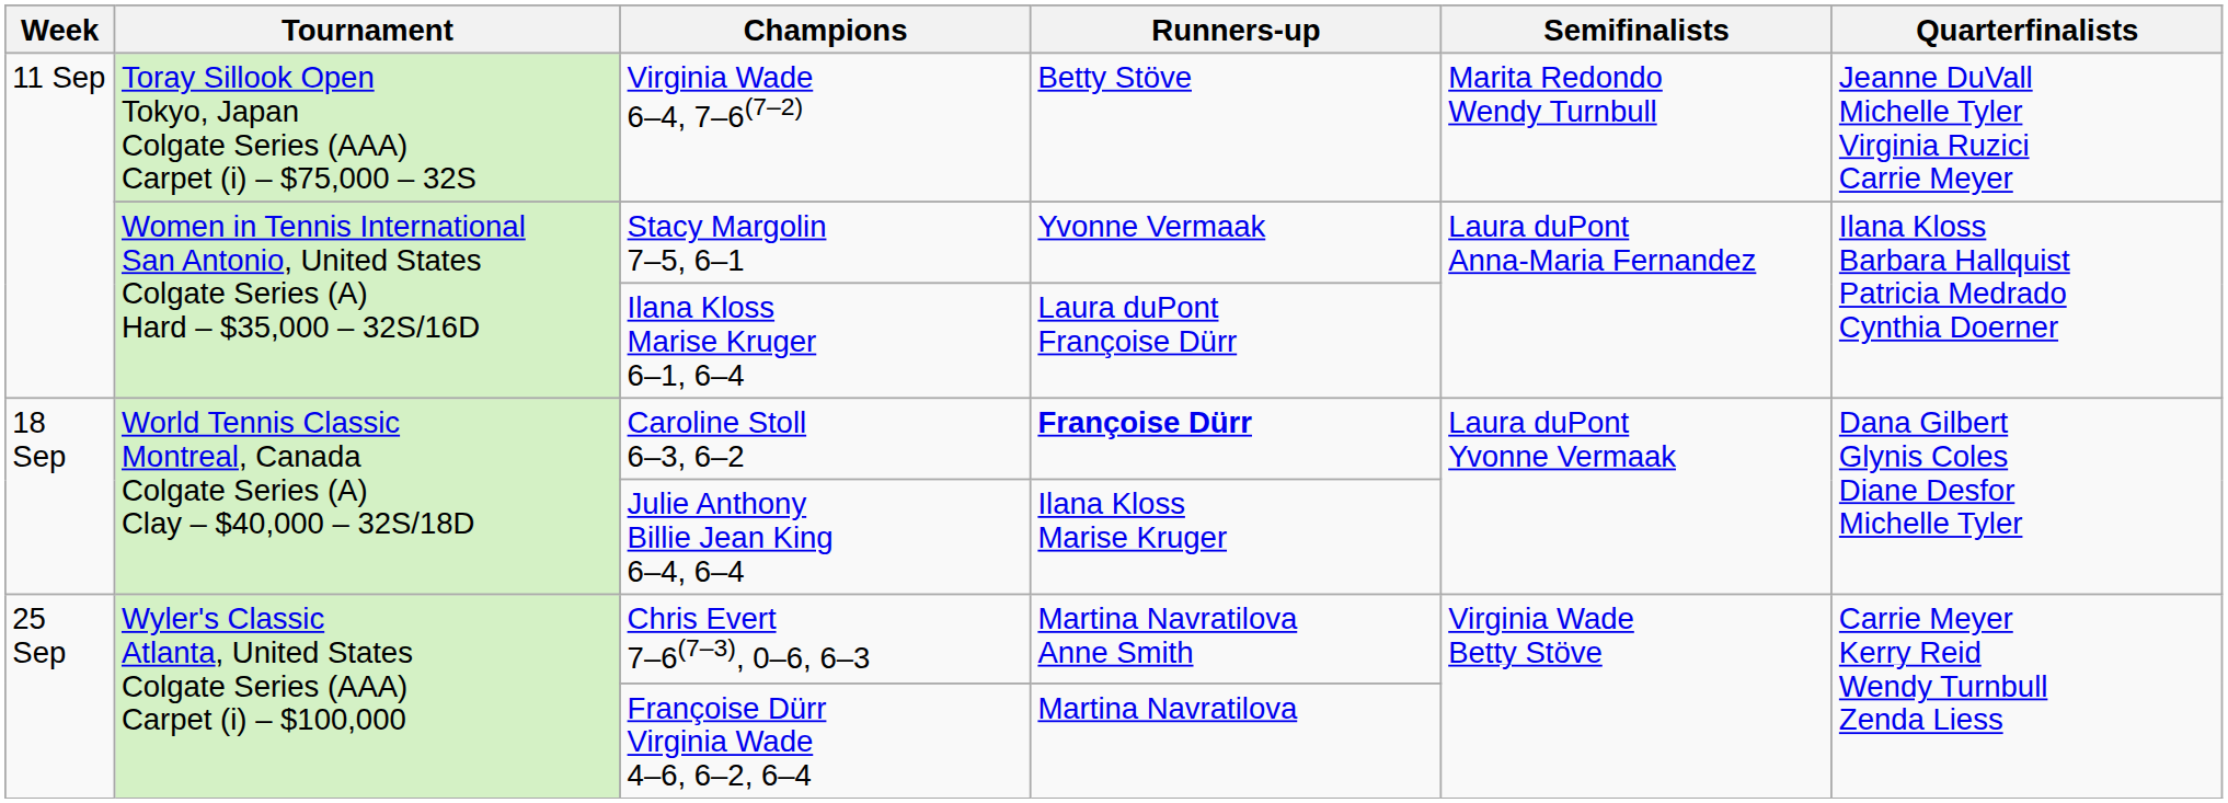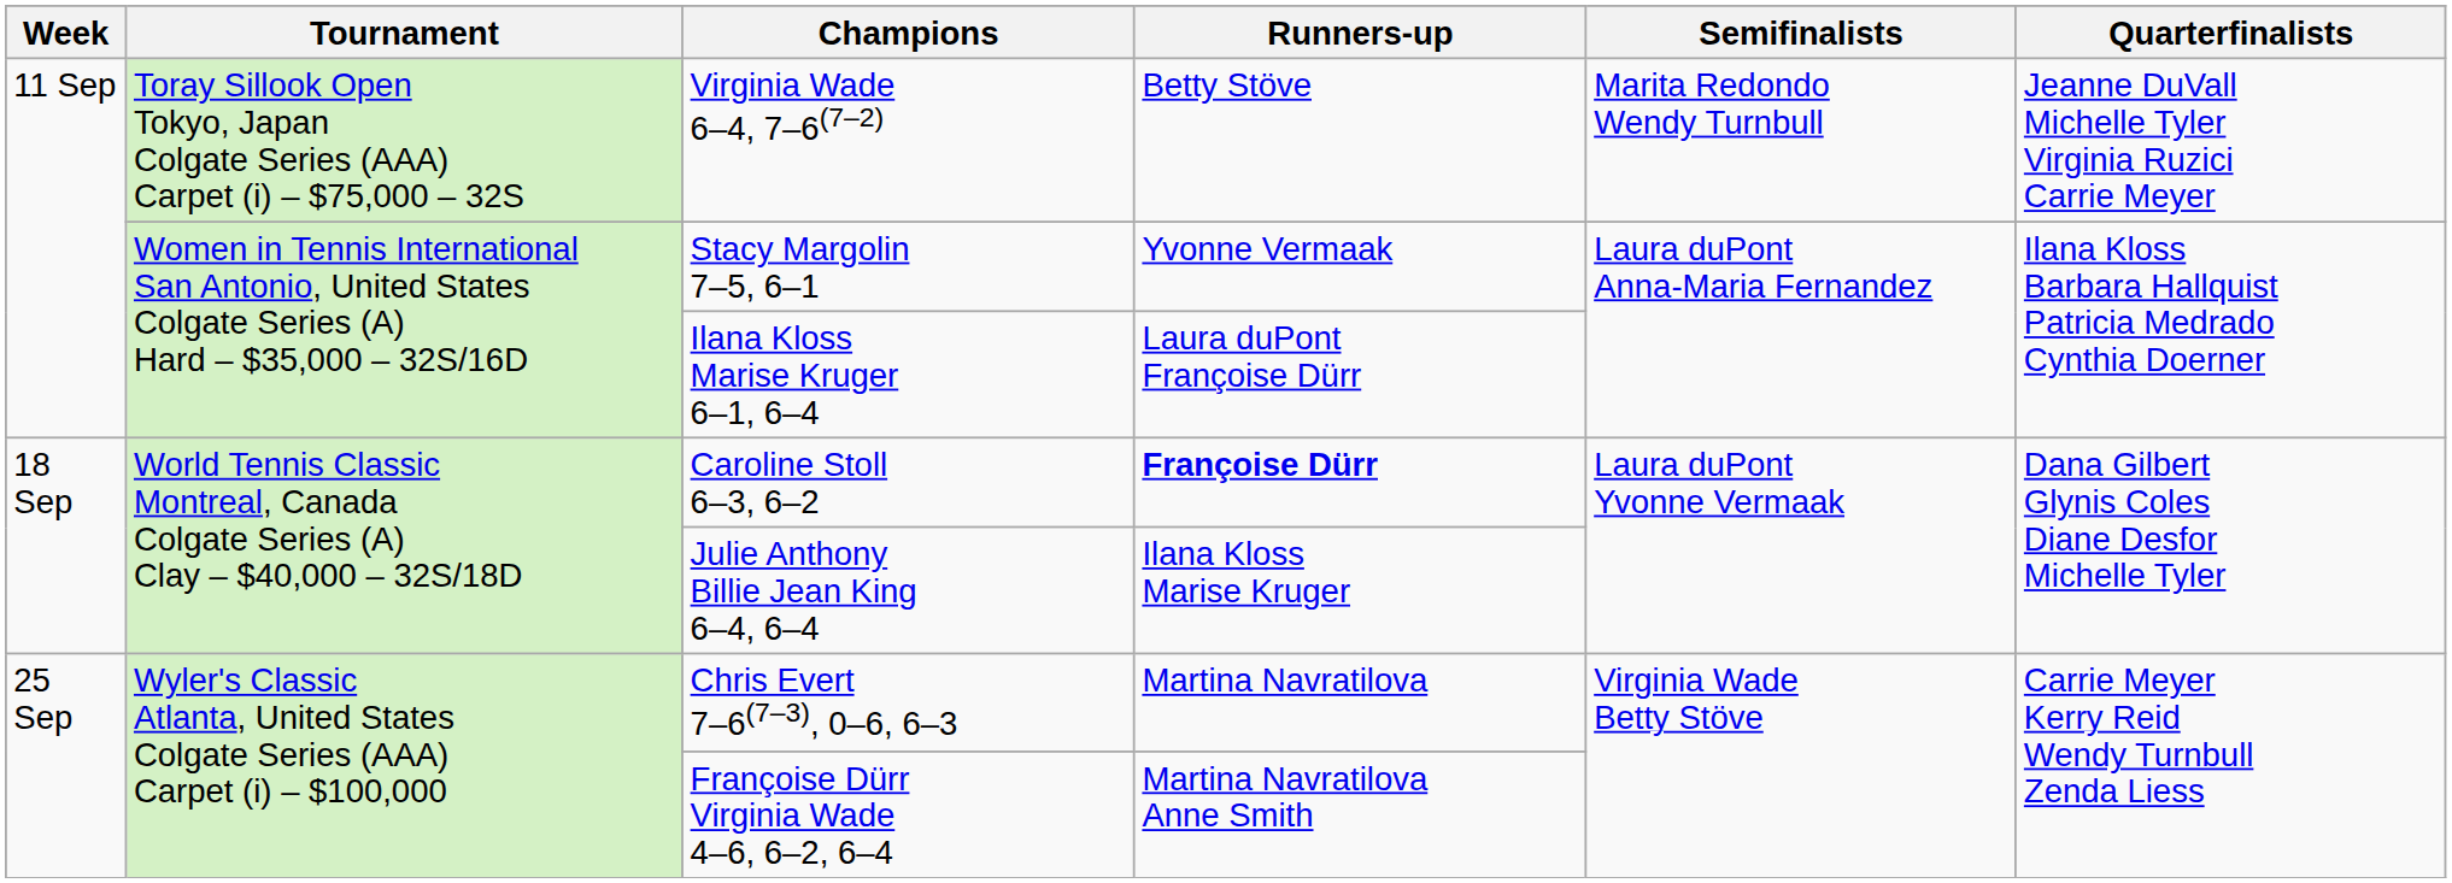Chris Evert 7–6(7–3), 0–6, 6–3 | Runners-up: Martina Navratilova Anne Smith -> Martina Navratilova
Françoise Dürr Virginia Wade 4–6, 6–2, 6–4 | Runners-up: Martina Navratilova -> Martina Navratilova Anne Smith
